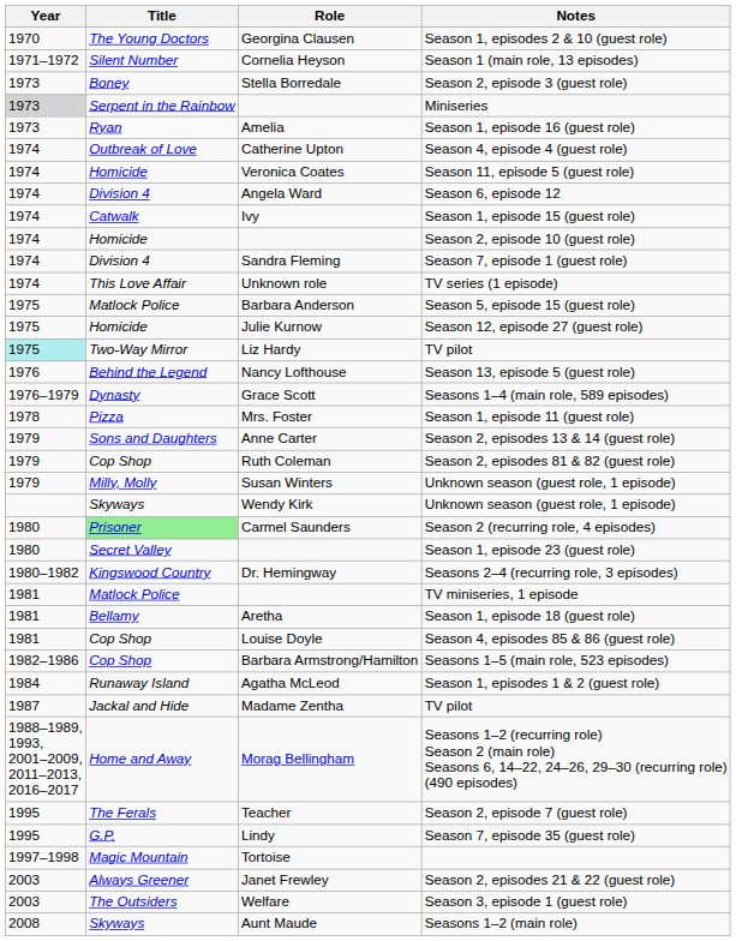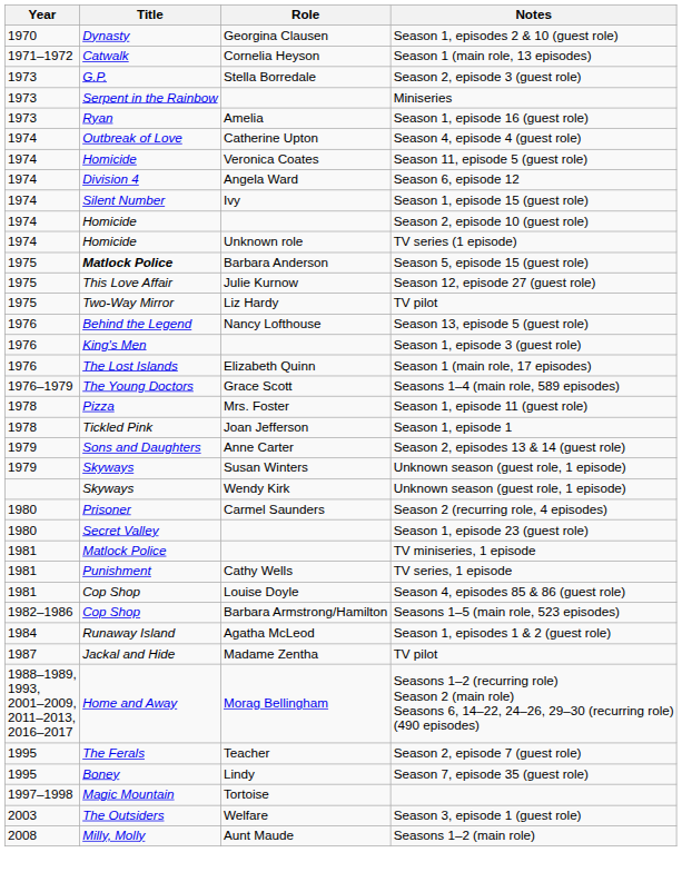Season 1, episodes 2 & 10 (guest role) | Title: The Young Doctors -> Dynasty
Season 1 (main role, 13 episodes) | Title: Silent Number -> Catwalk
Season 2, episode 3 (guest role) | Title: Boney -> G.P.
Miniseries | Year: lightgrey background -> no background
Season 1, episode 15 (guest role) | Title: Catwalk -> Silent Number
- row: 1974 | Division 4 | Sandra Fleming | Season 7, episode 1 (guest role)
TV series (1 episode) | Title: This Love Affair -> Homicide
Season 5, episode 15 (guest role) | Title: normal -> bold
Season 12, episode 27 (guest role) | Title: Homicide -> This Love Affair
Liz Hardy / TV pilot | Year: paleturquoise background -> no background
+ row: 1976 | King's Men | Season 1, episode 3 (guest role)
+ row: 1976 | The Lost Islands | Elizabeth Quinn | Season 1 (main role, 17 episodes)
Seasons 1–4 (main role, 589 episodes) | Title: Dynasty -> The Young Doctors
+ row: 1978 | Tickled Pink | Joan Jefferson | Season 1, episode 1
- row: 1979 | Cop Shop | Ruth Coleman | Season 2, episodes 81 & 82 (guest role)
Susan Winters / Unknown season (guest role, 1 episode) | Title: Milly, Molly -> Skyways
Season 2 (recurring role, 4 episodes) | Title: lightgreen background -> no background
- row: 1980–1982 | Kingswood Country | Dr. Hemingway | Seasons 2–4 (recurring role, 3 episodes)
+ row: 1981 | Punishment | Cathy Wells | TV series, 1 episode
- row: 1981 | Bellamy | Aretha | Season 1, episode 18 (guest role)
Season 7, episode 35 (guest role) | Title: G.P. -> Boney
- row: 2003 | Always Greener | Janet Frewley | Season 2, episodes 21 & 22 (guest role)
Seasons 1–2 (main role) | Title: Skyways -> Milly, Molly
